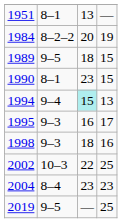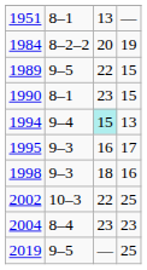1989 | column 3: 18 -> 22
